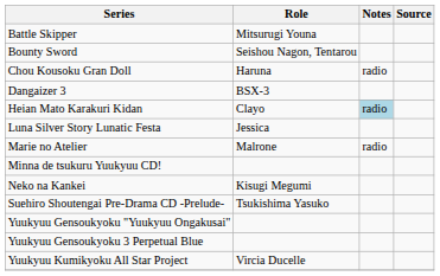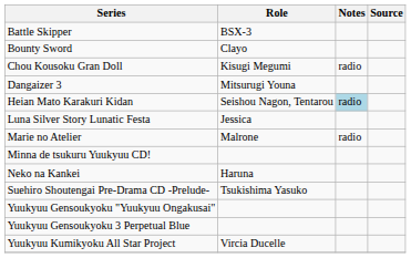Battle Skipper | Role: Mitsurugi Youna -> BSX-3
Bounty Sword | Role: Seishou Nagon, Tentarou -> Clayo
Chou Kousoku Gran Doll | Role: Haruna -> Kisugi Megumi
Dangaizer 3 | Role: BSX-3 -> Mitsurugi Youna
Heian Mato Karakuri Kidan | Role: Clayo -> Seishou Nagon, Tentarou
Neko na Kankei | Role: Kisugi Megumi -> Haruna
